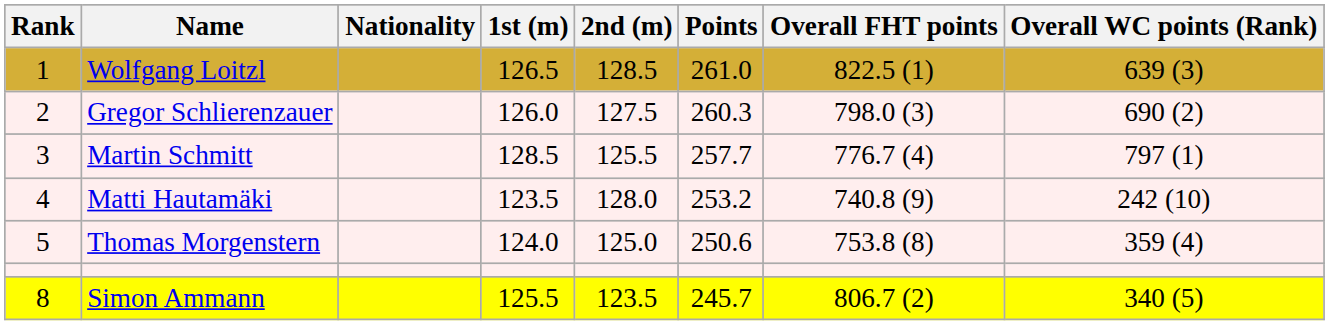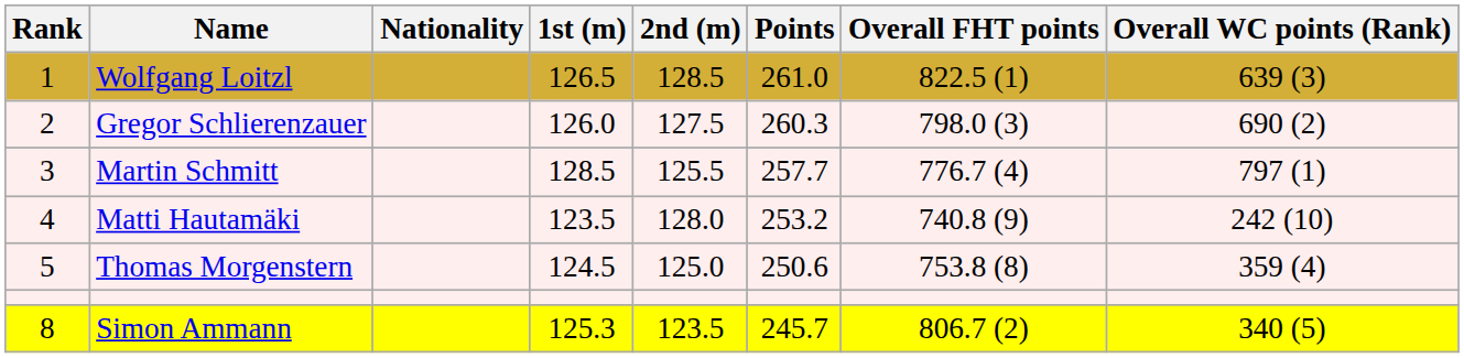Thomas Morgenstern | 1st (m): 124.0 -> 124.5
Simon Ammann | 1st (m): 125.5 -> 125.3
